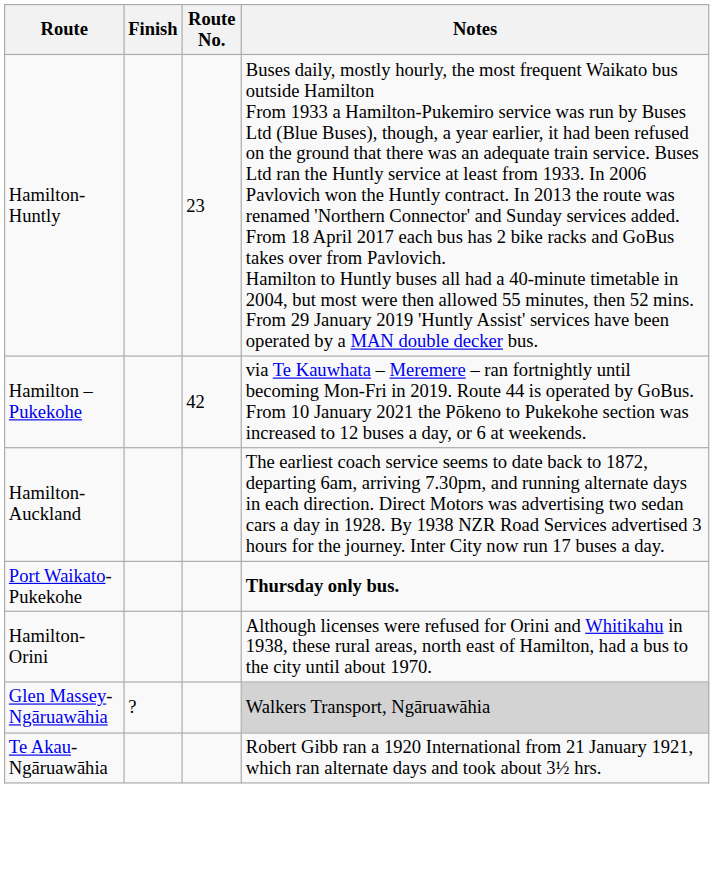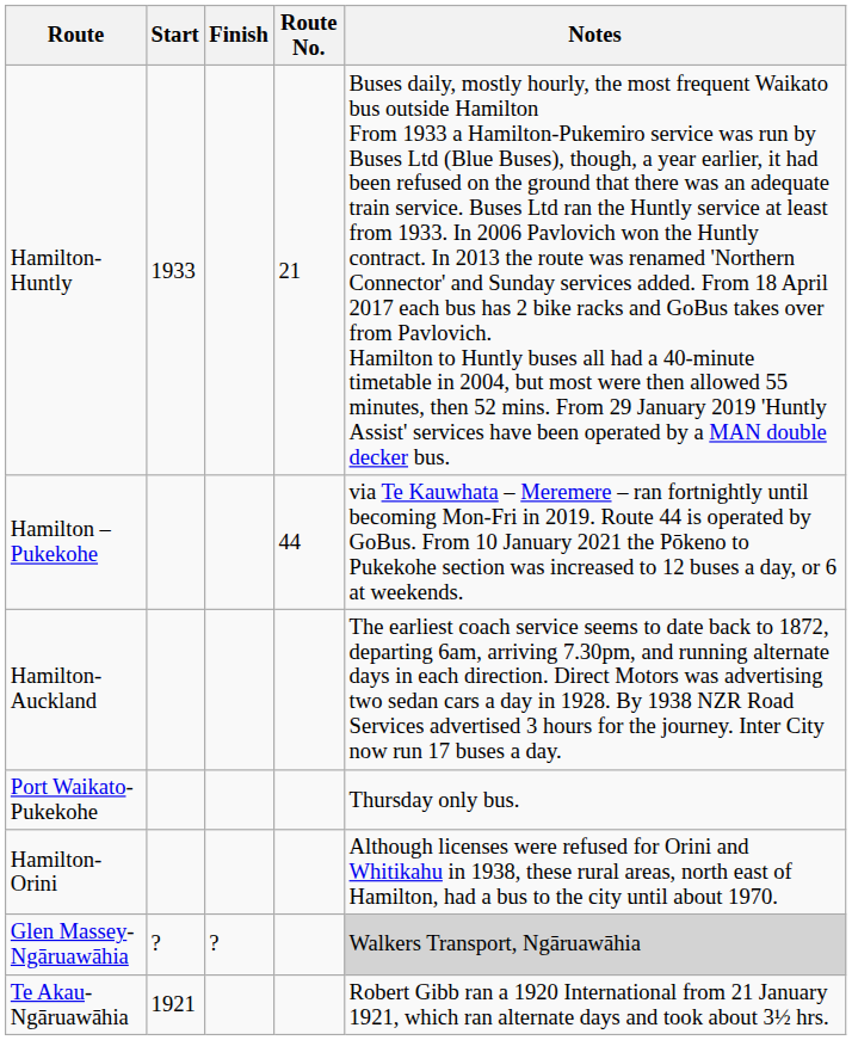+ column: Start | 1933 | ? | 1921
Hamilton-Huntly | Route No.: 23 -> 21
Hamilton – Pukekohe | Route No.: 42 -> 44
Port Waikato-Pukekohe | Notes: bold -> normal
